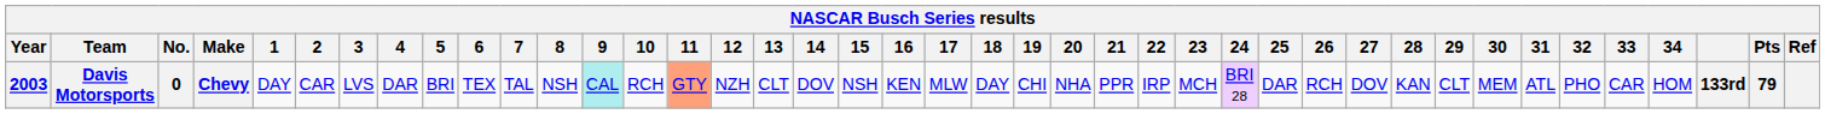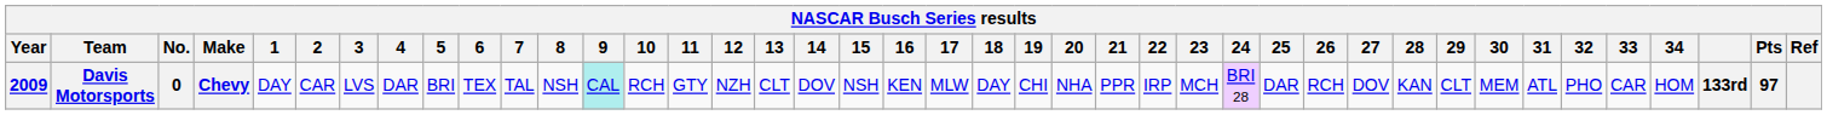Davis Motorsports | Year: 2003 -> 2009
Davis Motorsports | 11: lightsalmon background -> no background
Davis Motorsports | Pts: 79 -> 97
